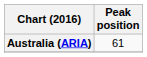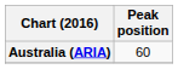Australia (ARIA) | Peak position: 61 -> 60
